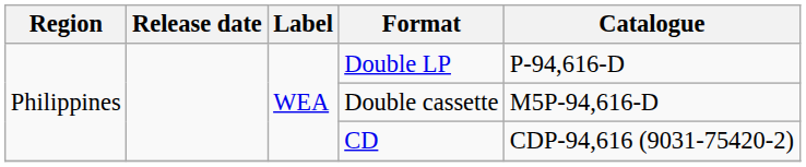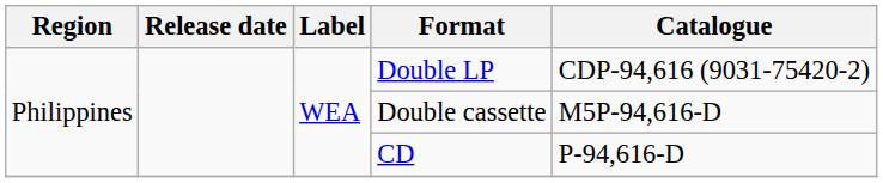Double LP | Catalogue: P-94,616-D -> CDP-94,616 (9031-75420-2)
CD | Catalogue: CDP-94,616 (9031-75420-2) -> P-94,616-D
